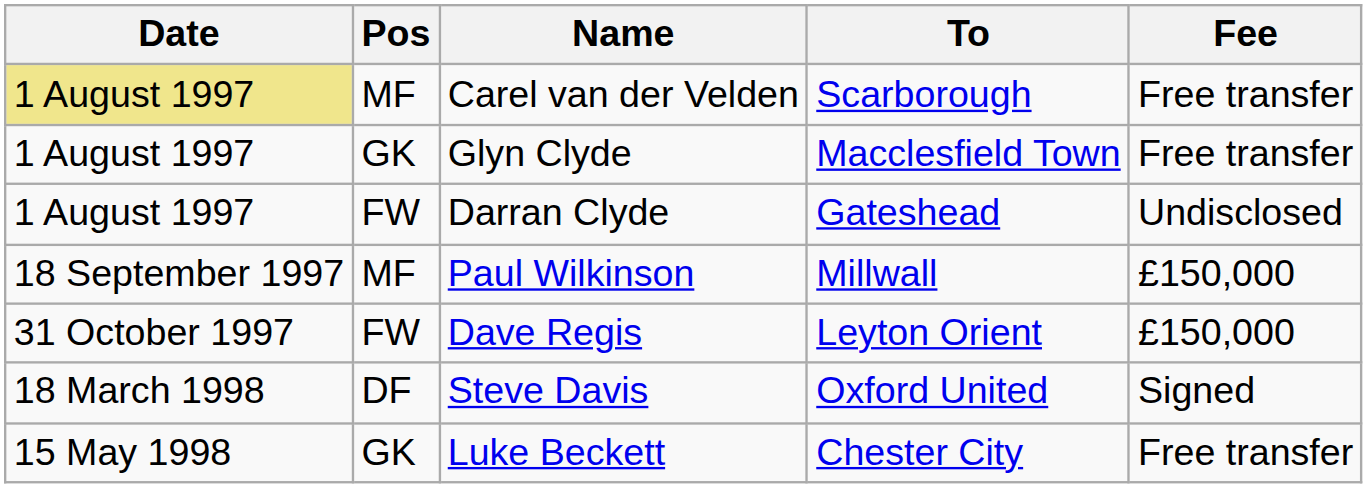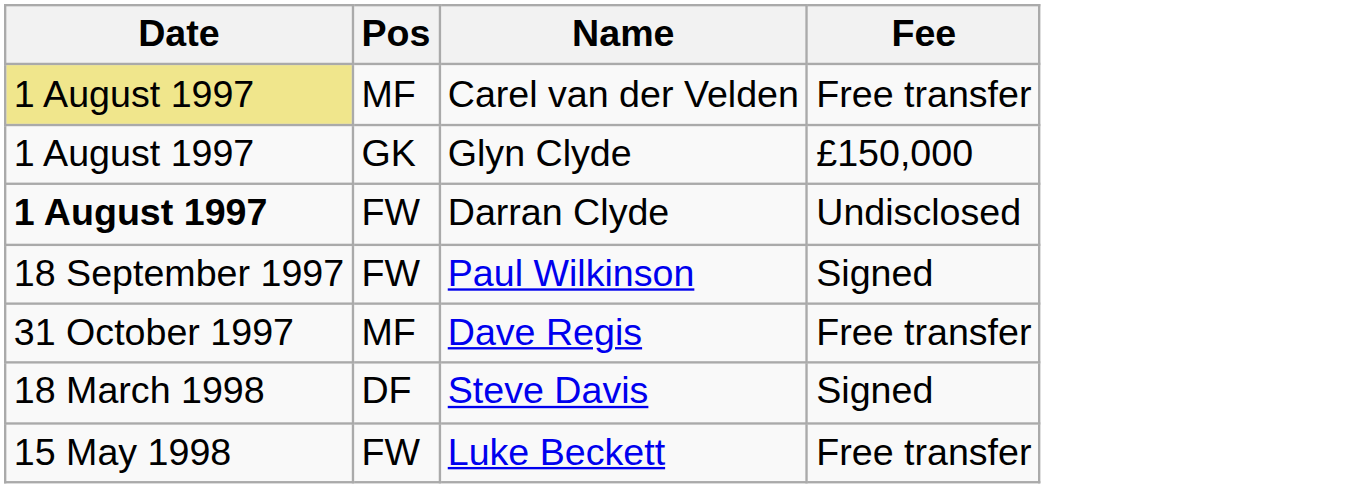- column: To | Scarborough | Macclesfield Town | Gateshead | Millwall | Leyton Orient | Oxford United | Chester City
Glyn Clyde | Fee: Free transfer -> £150,000
Darran Clyde | Date: normal -> bold
Paul Wilkinson | Pos: MF -> FW
Paul Wilkinson | Fee: £150,000 -> Signed
Dave Regis | Pos: FW -> MF
Dave Regis | Fee: £150,000 -> Free transfer
Luke Beckett | Pos: GK -> FW
